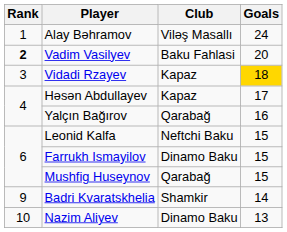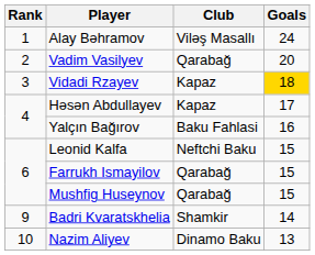Vadim Vasilyev | Rank: bold -> normal
Vadim Vasilyev | Club: Baku Fahlasi -> Qarabağ
Yalçın Bağırov | Club: Qarabağ -> Baku Fahlasi
Farrukh Ismayilov | Club: Dinamo Baku -> Qarabağ
